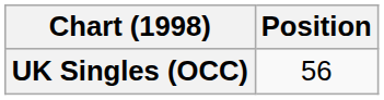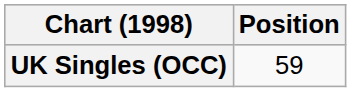UK Singles (OCC) | Position: 56 -> 59
